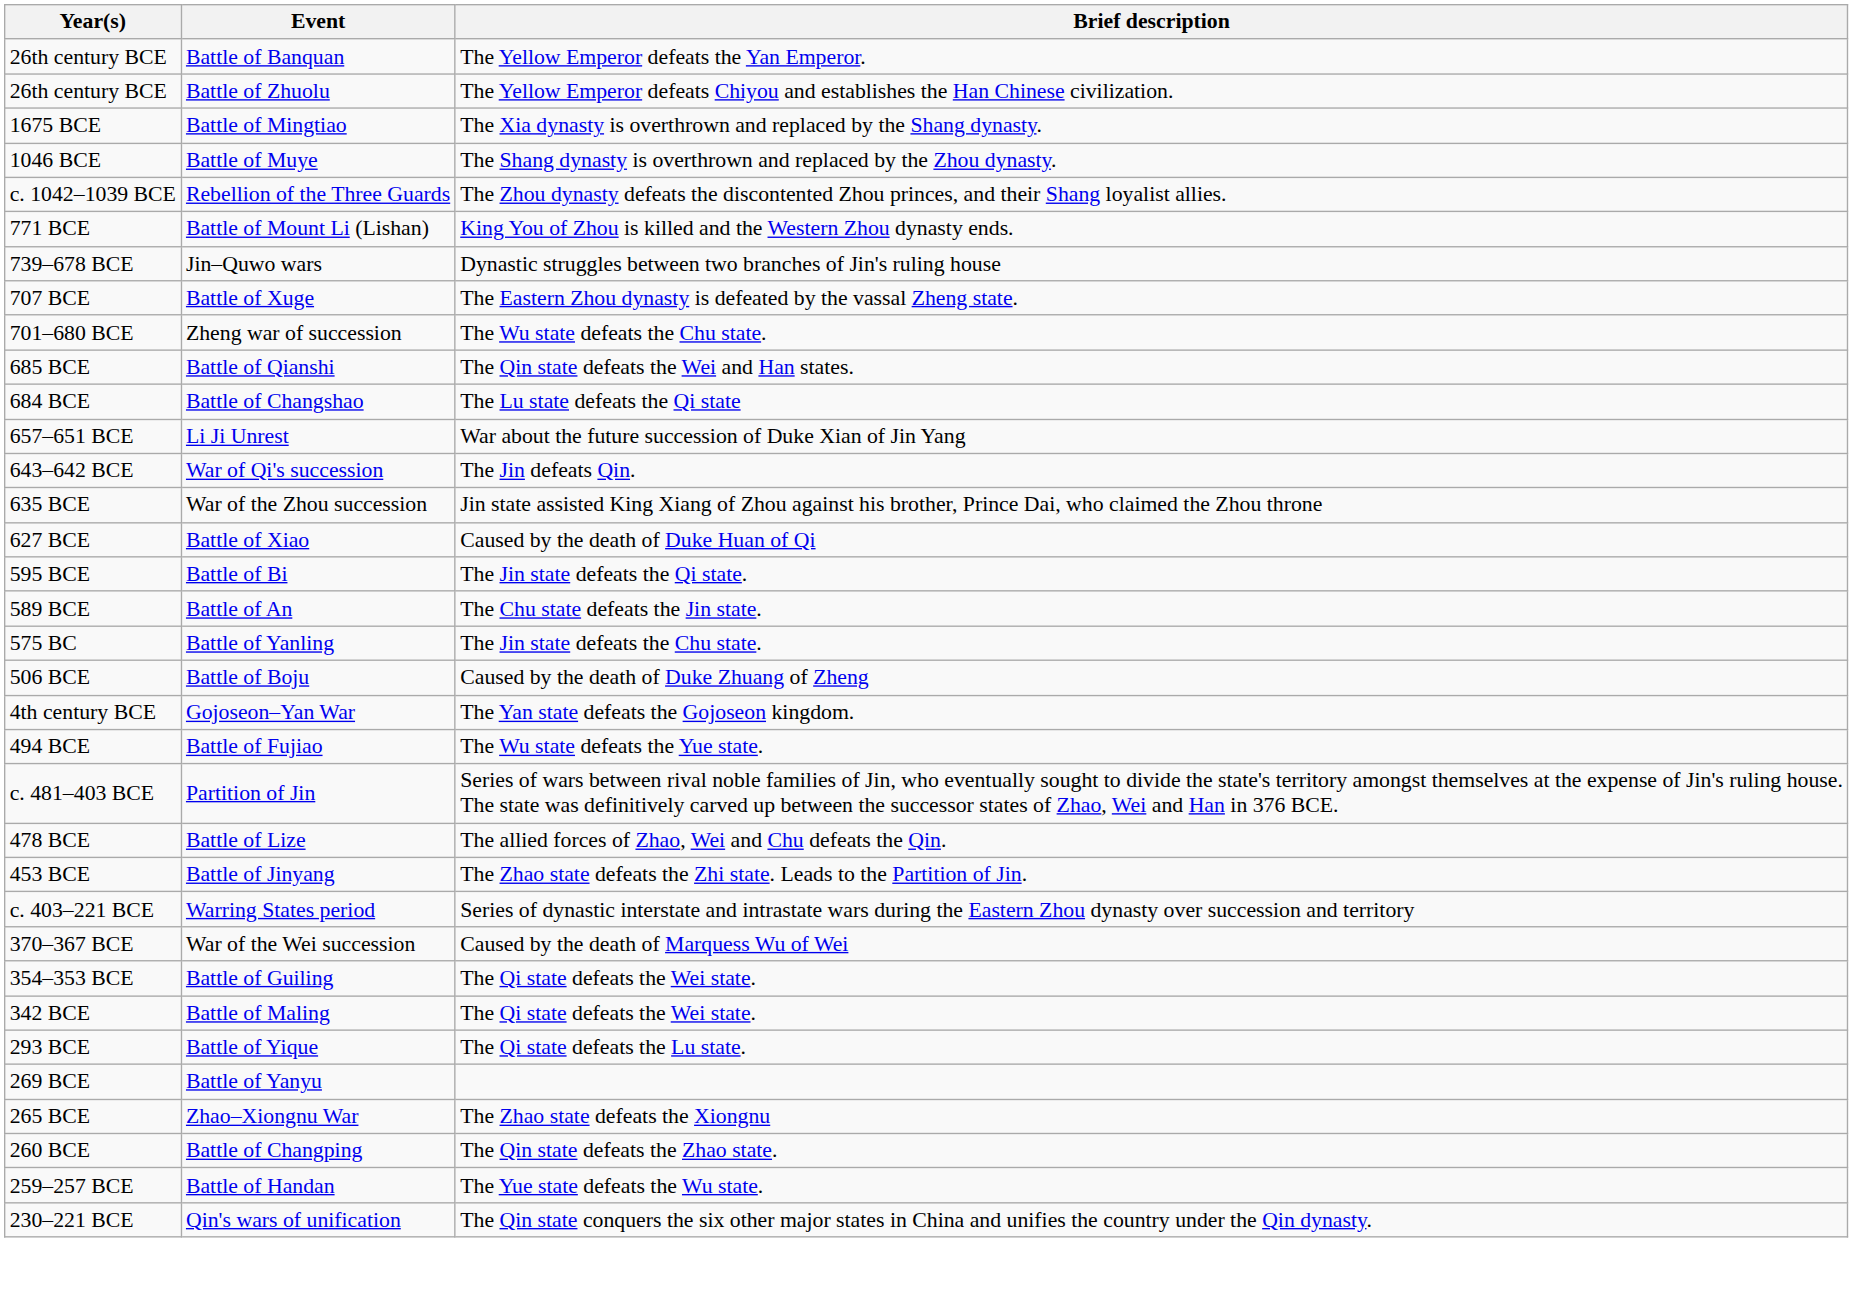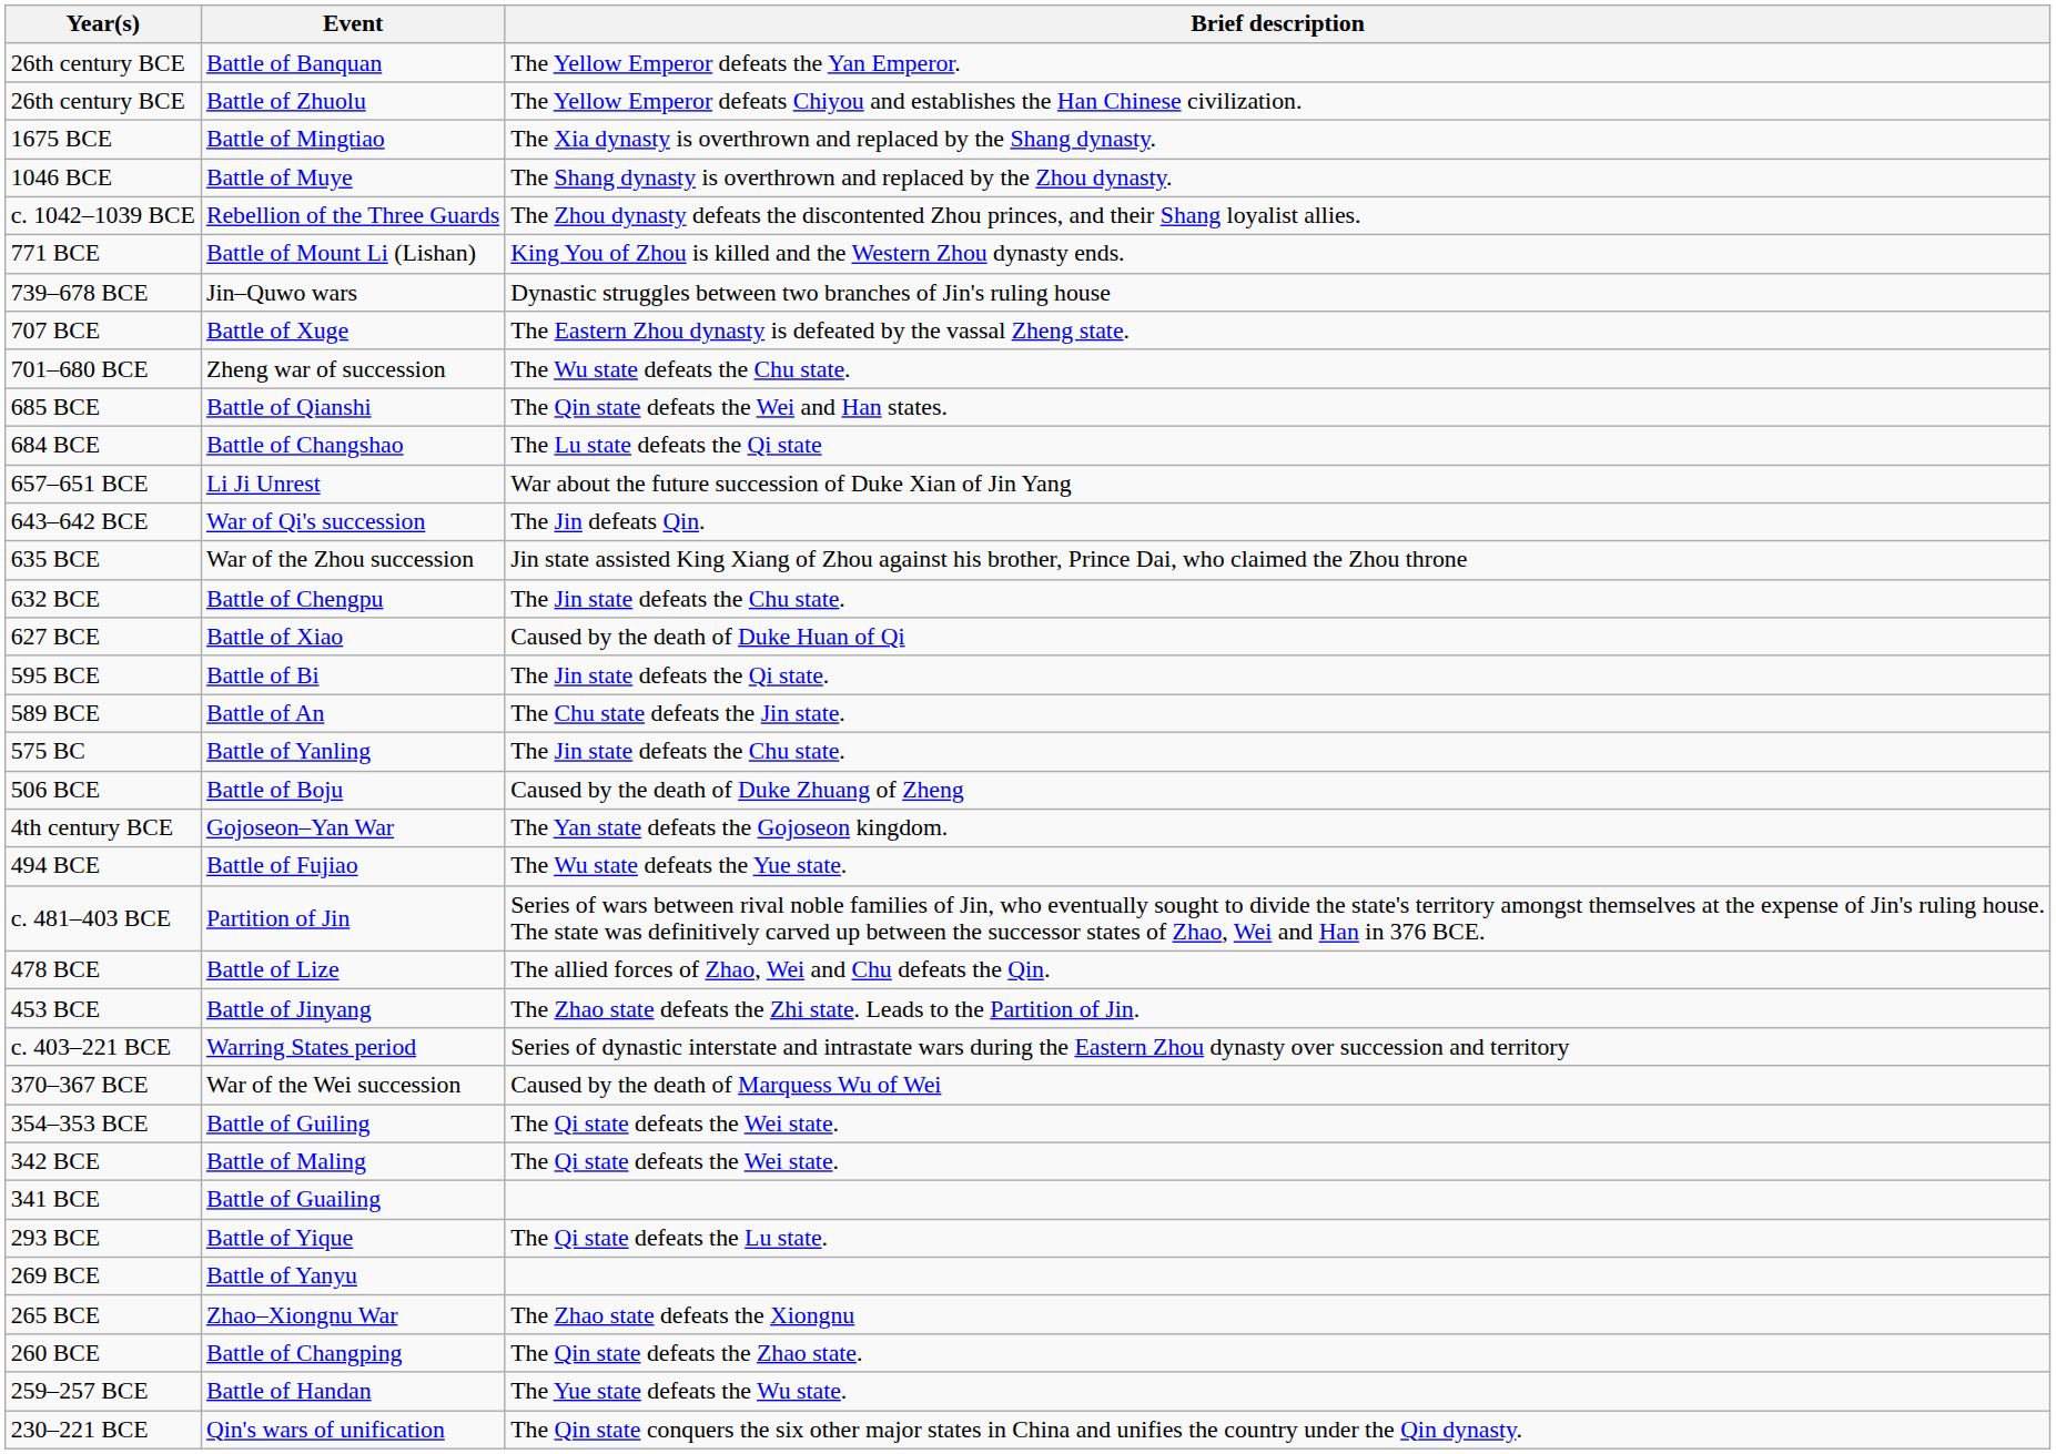+ row: 632 BCE | Battle of Chengpu | The Jin state defeats the Chu state.
+ row: 341 BCE | Battle of Guailing
